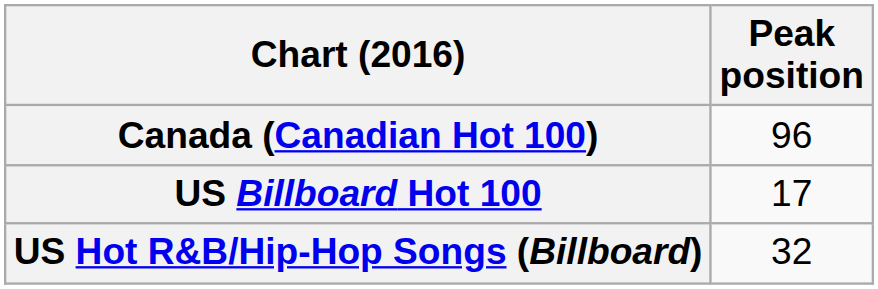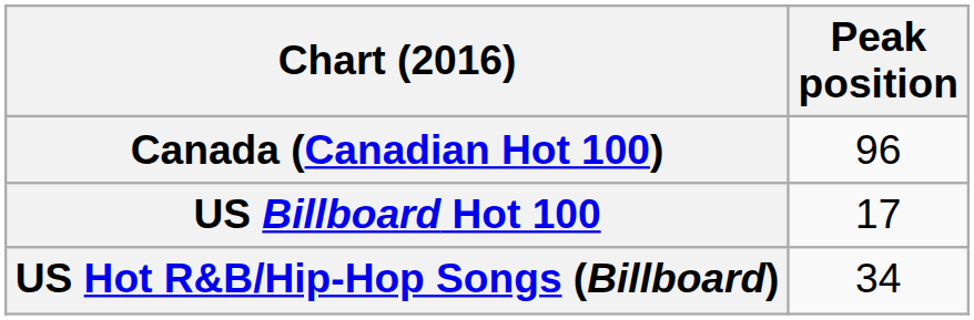US Hot R&B/Hip-Hop Songs (Billboard) | Peak position: 32 -> 34
